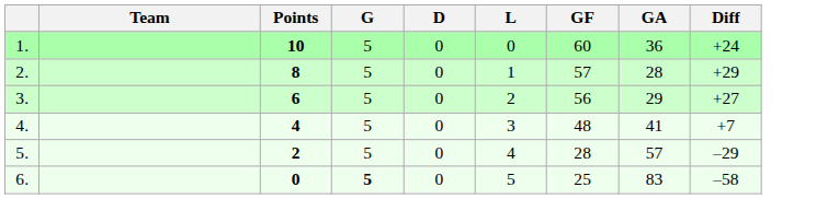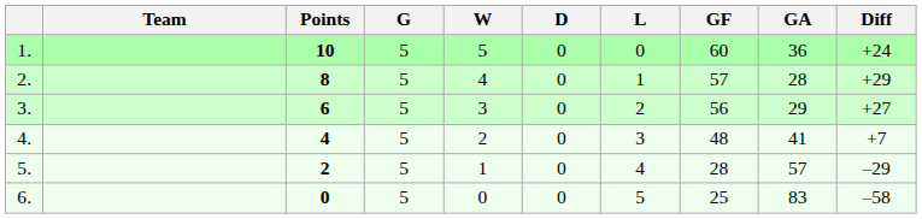+ column: W | 5 | 4 | 3 | 2 | 1 | 0
6. | G: bold -> normal
